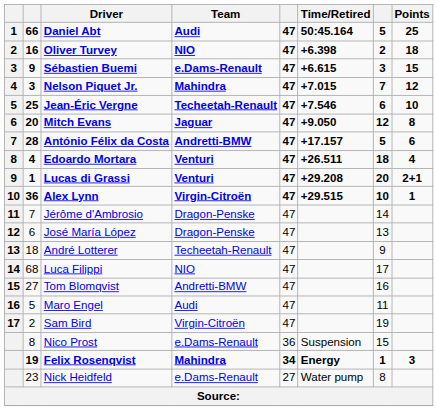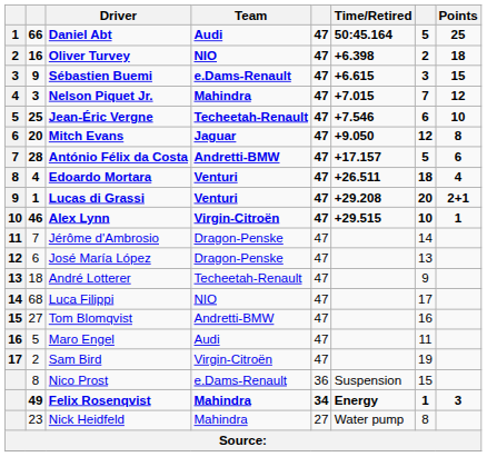Alex Lynn | column 2: 36 -> 46
Felix Rosenqvist | column 2: 19 -> 49
Nick Heidfeld | Team: e.Dams-Renault -> Mahindra
